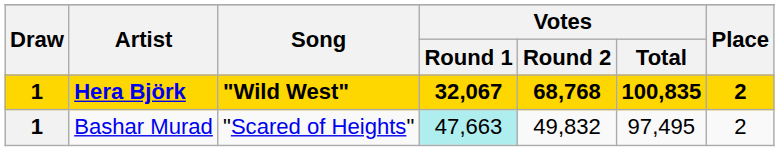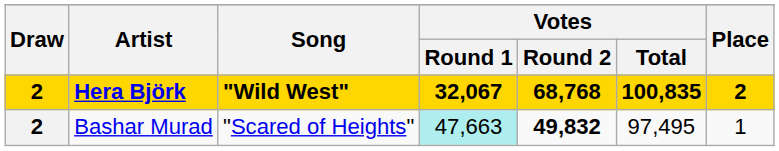Hera Björk | Draw: 1 -> 2
Bashar Murad | Draw: 1 -> 2
Bashar Murad | Votes / Round 2: normal -> bold
Bashar Murad | Place: 2 -> 1
